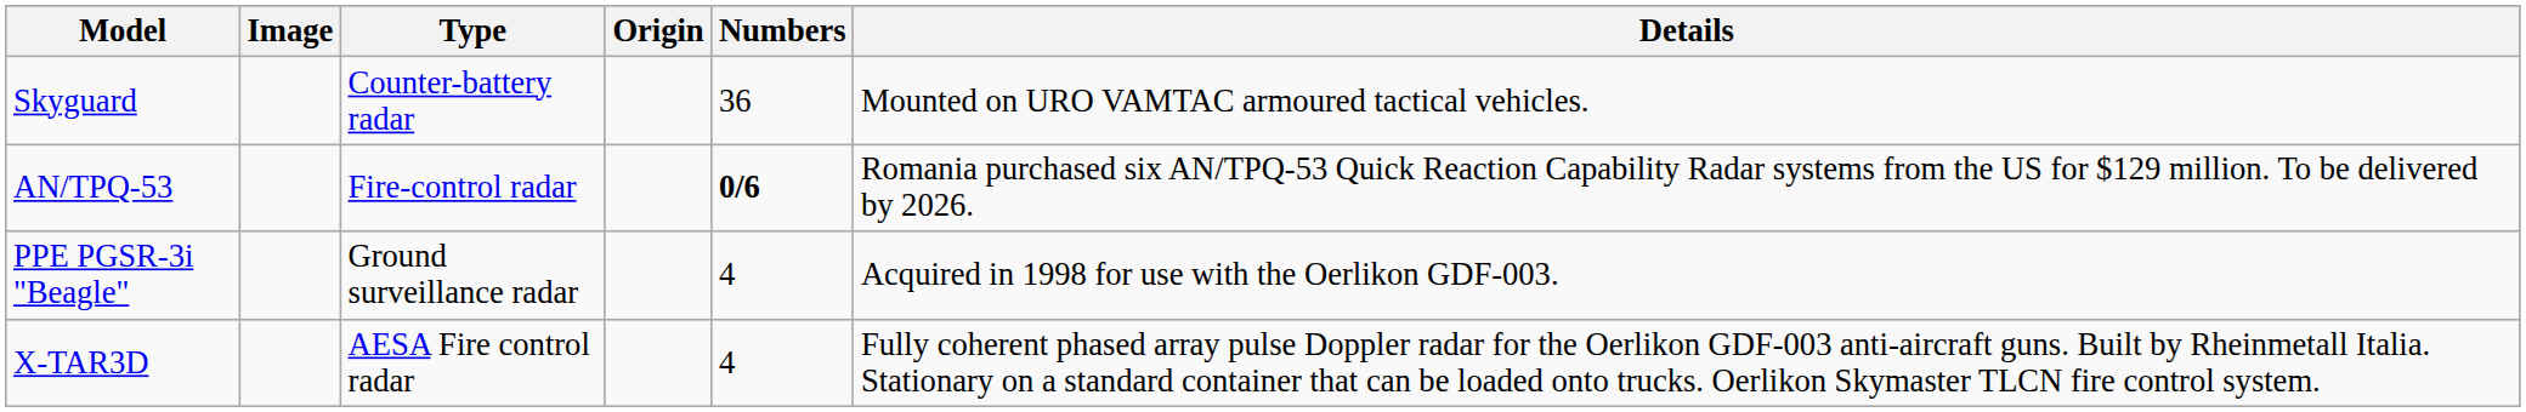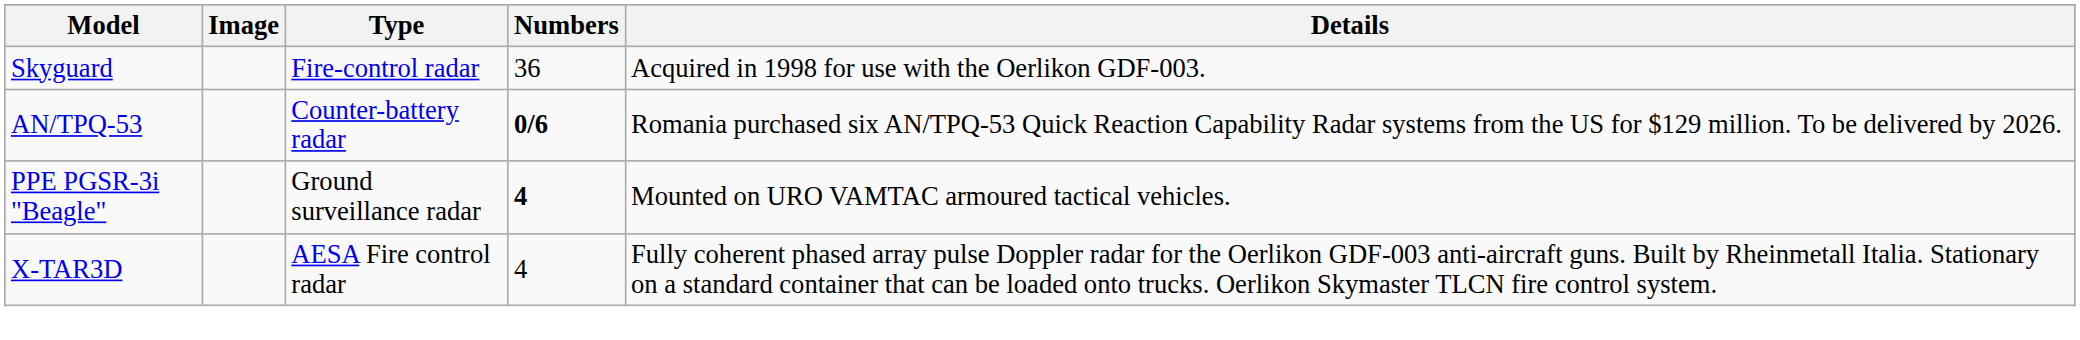- column: Origin
Skyguard | Type: Counter-battery radar -> Fire-control radar
Skyguard | Details: Mounted on URO VAMTAC armoured tactical vehicles. -> Acquired in 1998 for use with the Oerlikon GDF-003.
AN/TPQ-53 | Type: Fire-control radar -> Counter-battery radar
PPE PGSR-3i "Beagle" | Numbers: normal -> bold
PPE PGSR-3i "Beagle" | Details: Acquired in 1998 for use with the Oerlikon GDF-003. -> Mounted on URO VAMTAC armoured tactical vehicles.
